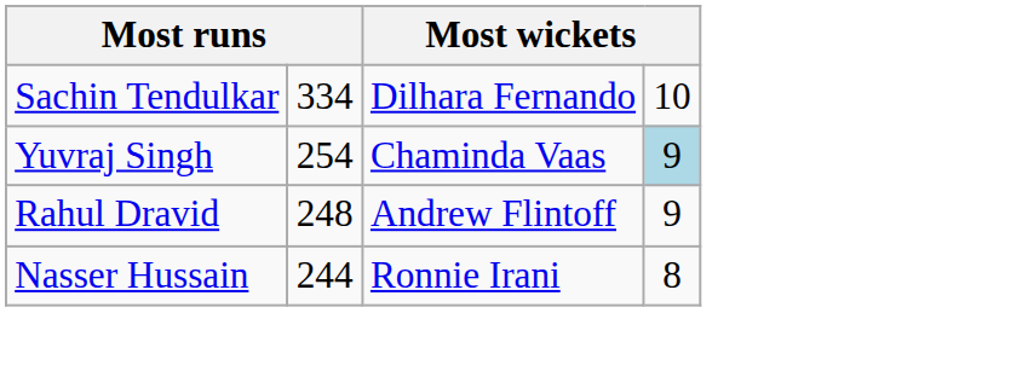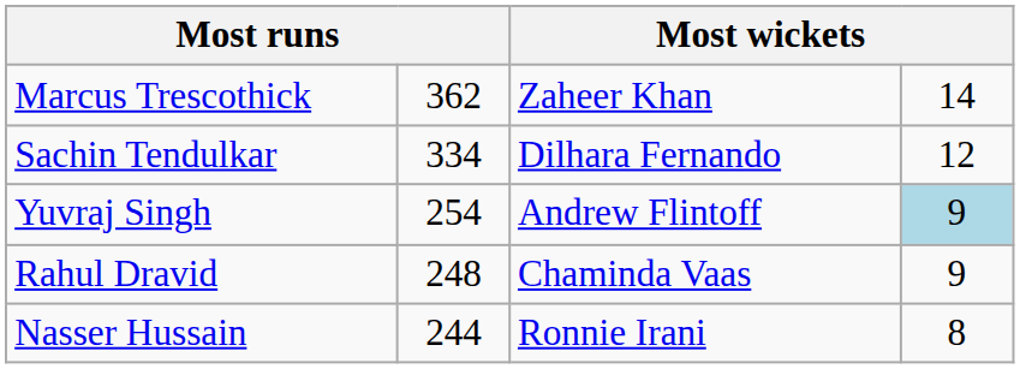+ row: Marcus Trescothick | 362 | Zaheer Khan | 14
Sachin Tendulkar | column 4: 10 -> 12
Yuvraj Singh | column 3: Chaminda Vaas -> Andrew Flintoff
Rahul Dravid | column 3: Andrew Flintoff -> Chaminda Vaas
